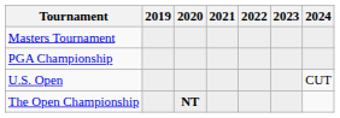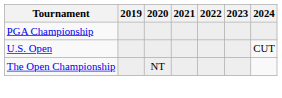- row: Masters Tournament
The Open Championship | 2020: bold -> normal
